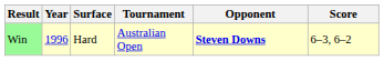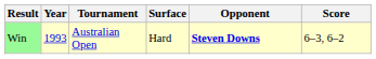columns swapped: Tournament <-> Surface
Win | Year: 1996 -> 1993
